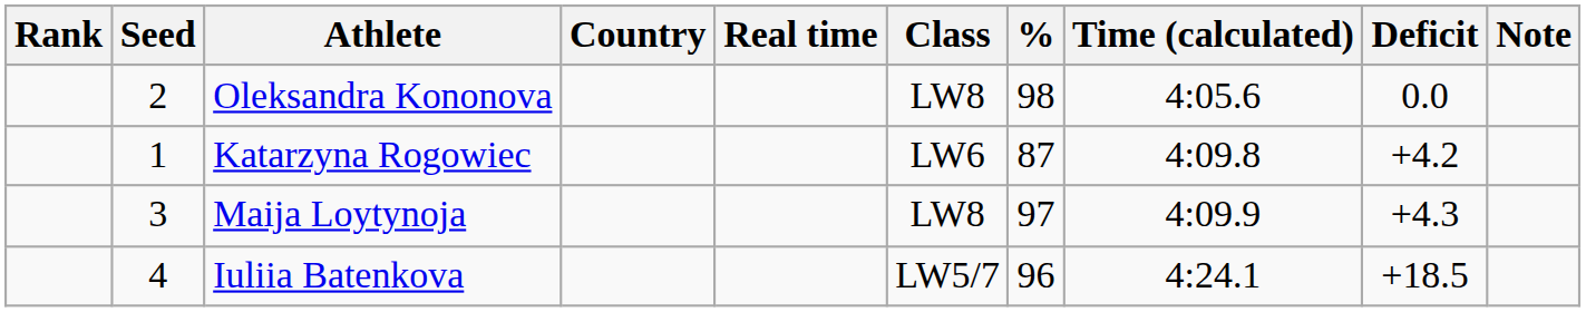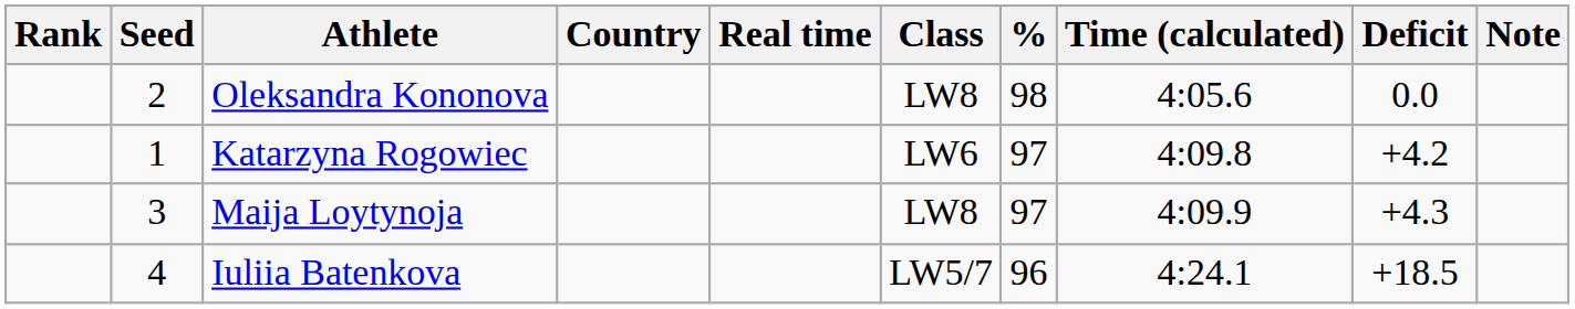Katarzyna Rogowiec | %: 87 -> 97
